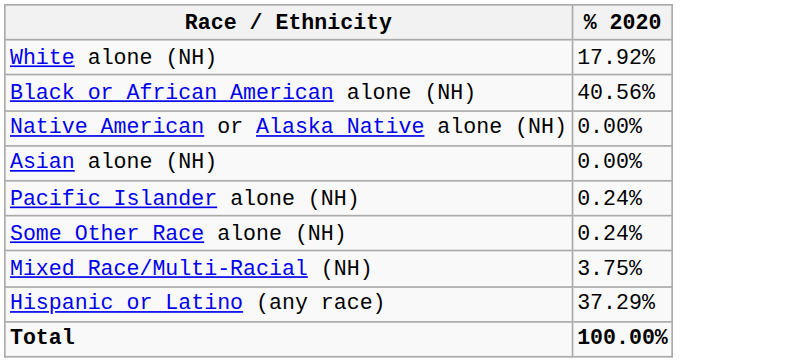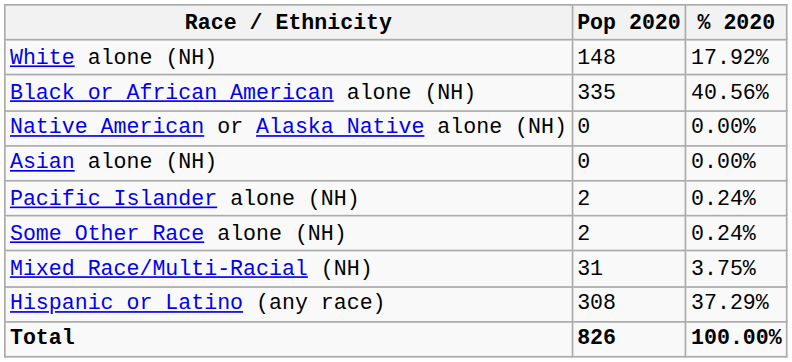+ column: Pop 2020 | 148 | 335 | 0 | 0 | 2 | 2 | 31 | 308 | 826
